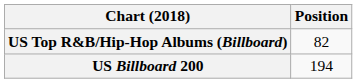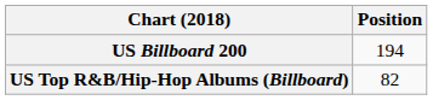rows swapped: US Billboard 200 <-> US Top R&B/Hip-Hop Albums (Billboard)
